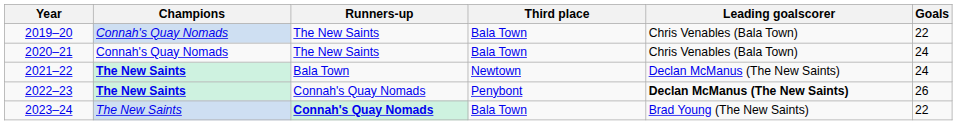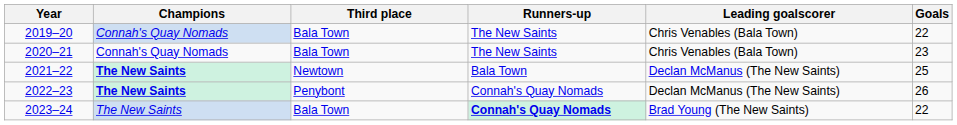columns swapped: Runners-up <-> Third place
2020–21 | Goals: 24 -> 23
2021–22 | Goals: 24 -> 25
2022–23 | Leading goalscorer: bold -> normal
